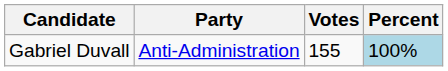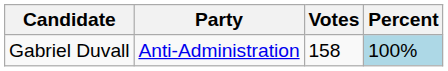Gabriel Duvall | Votes: 155 -> 158
